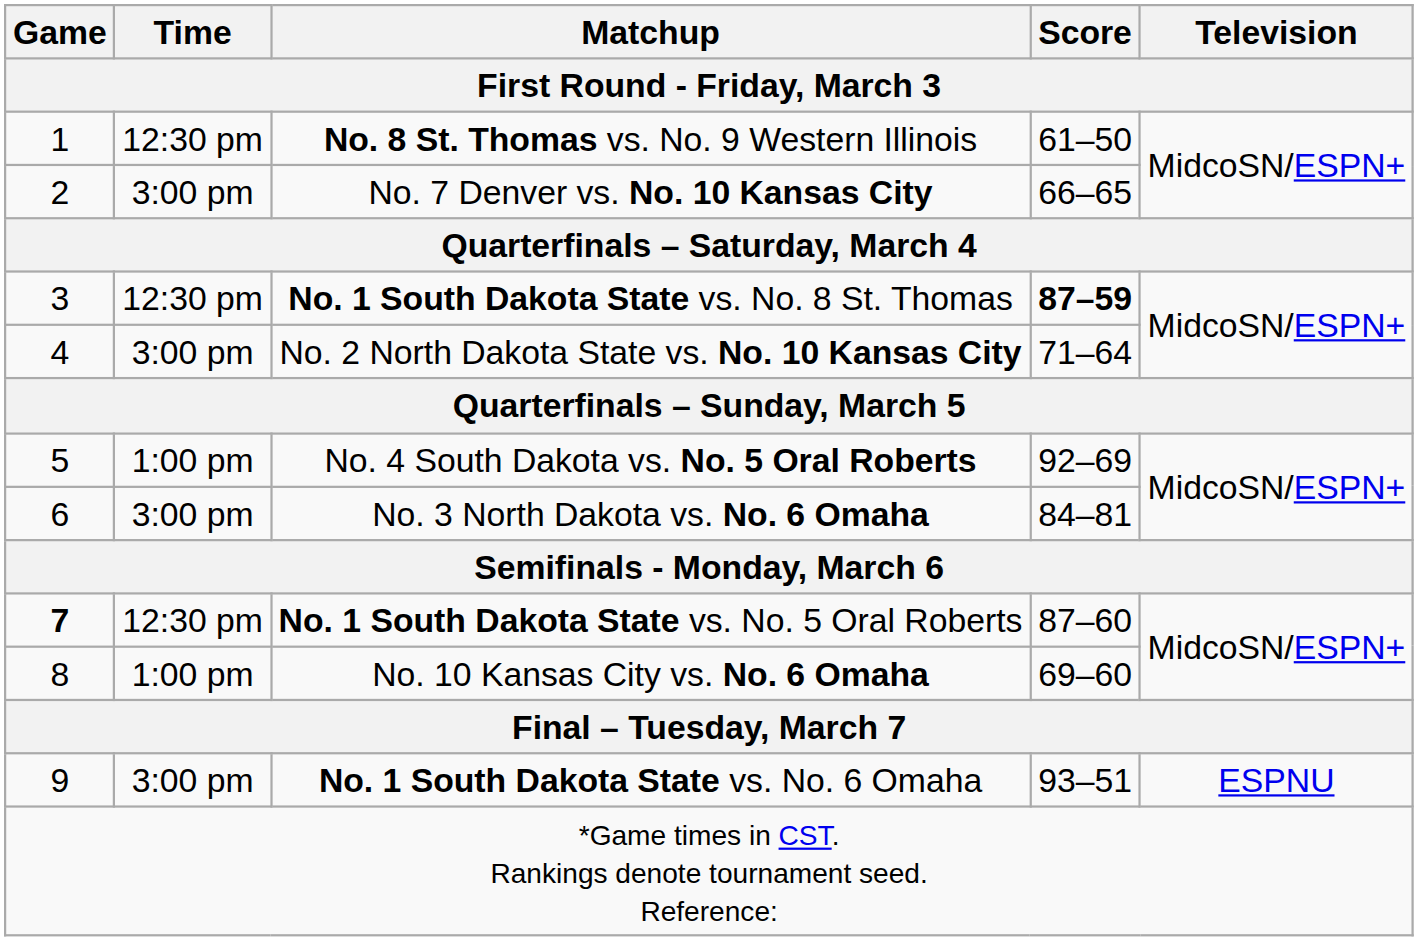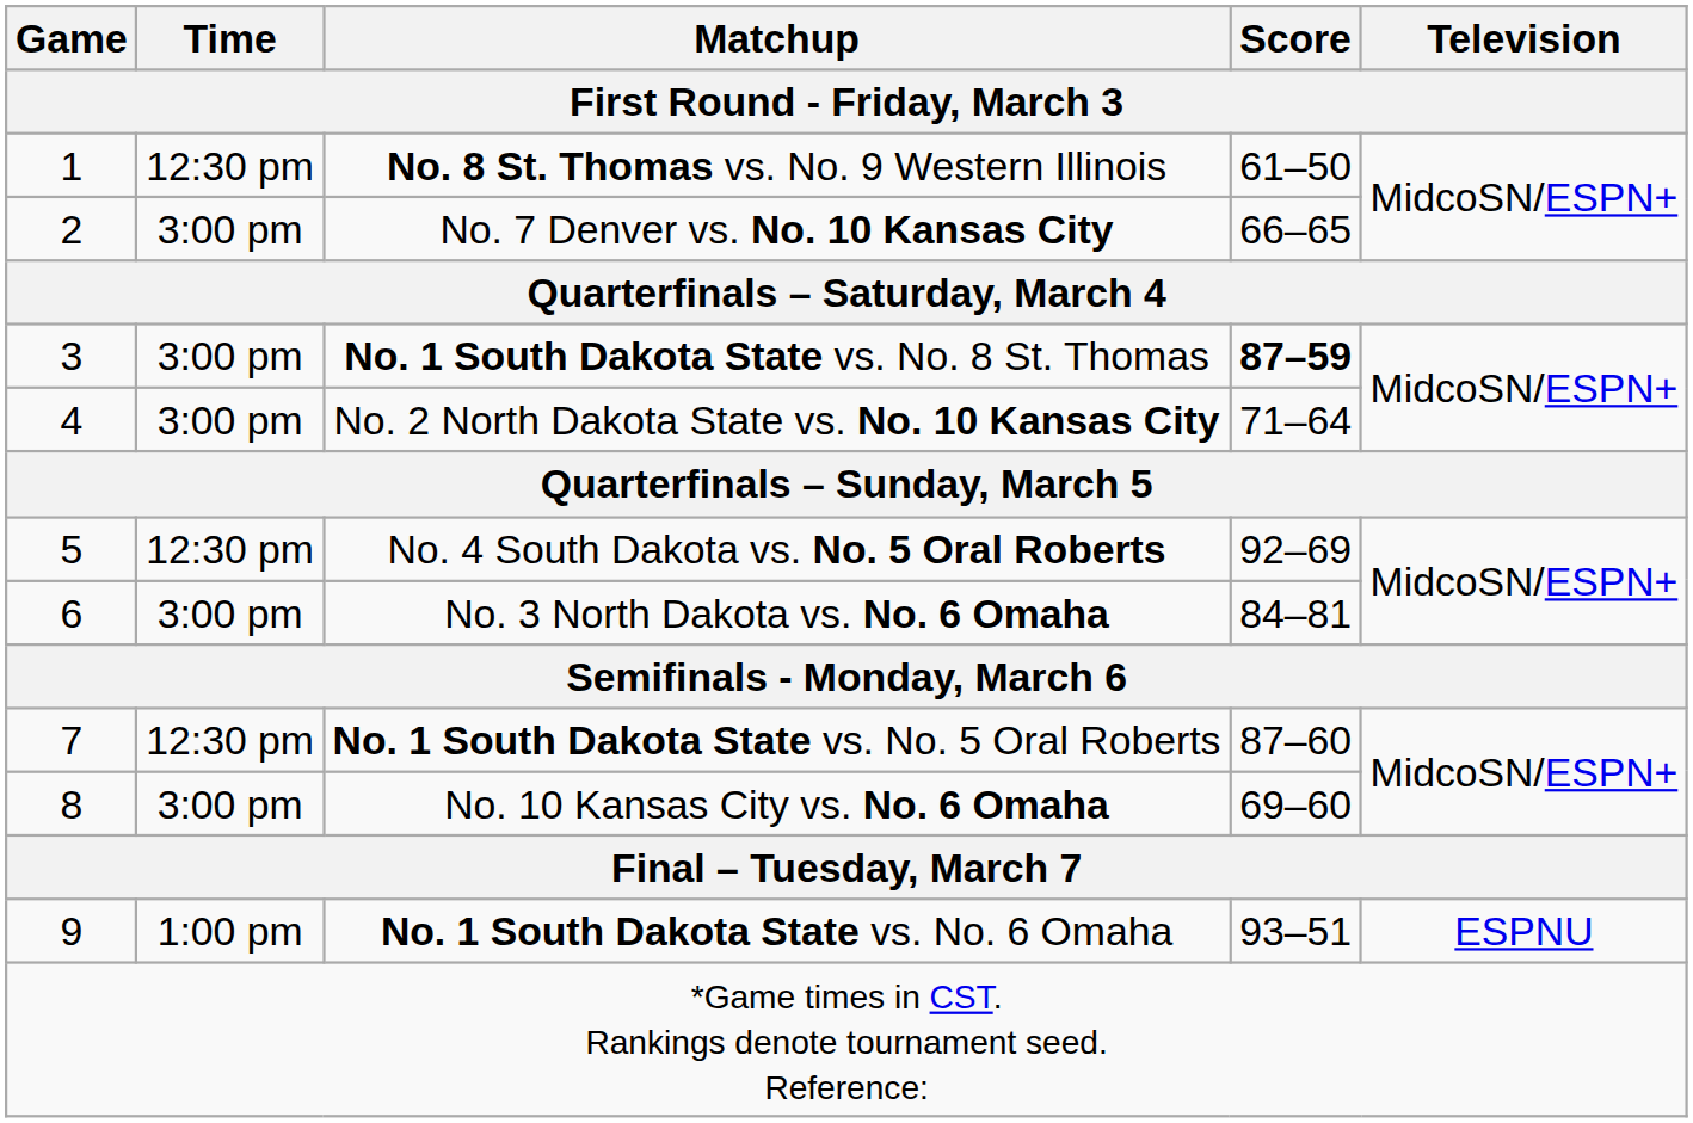No. 1 South Dakota State vs. No. 8 St. Thomas | Time: 12:30 pm -> 3:00 pm
No. 4 South Dakota vs. No. 5 Oral Roberts | Time: 1:00 pm -> 12:30 pm
No. 1 South Dakota State vs. No. 5 Oral Roberts | Game: bold -> normal
No. 10 Kansas City vs. No. 6 Omaha | Time: 1:00 pm -> 3:00 pm
No. 1 South Dakota State vs. No. 6 Omaha | Time: 3:00 pm -> 1:00 pm
